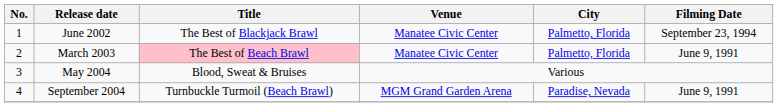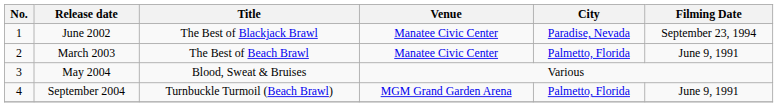June 2002 | City: Palmetto, Florida -> Paradise, Nevada
March 2003 | Title: pink background -> no background
September 2004 | City: Paradise, Nevada -> Palmetto, Florida
